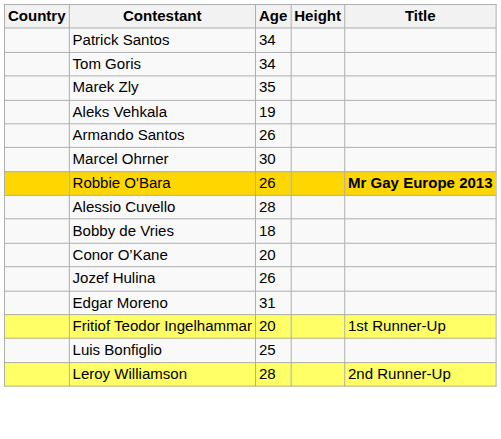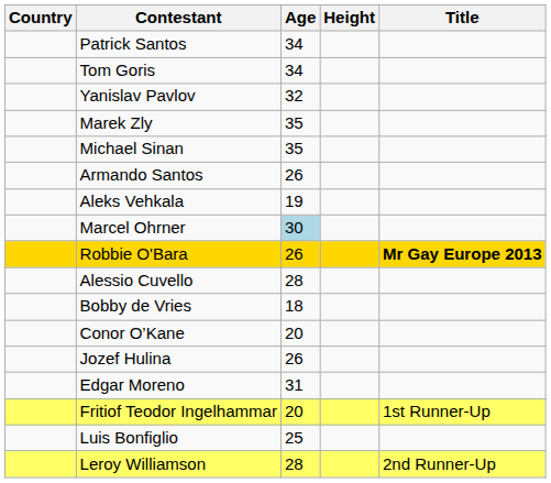+ row: Yanislav Pavlov | 32
+ row: Michael Sinan | 35
rows swapped: Aleks Vehkala <-> Armando Santos
Marcel Ohrner | Age: no background -> lightblue background
